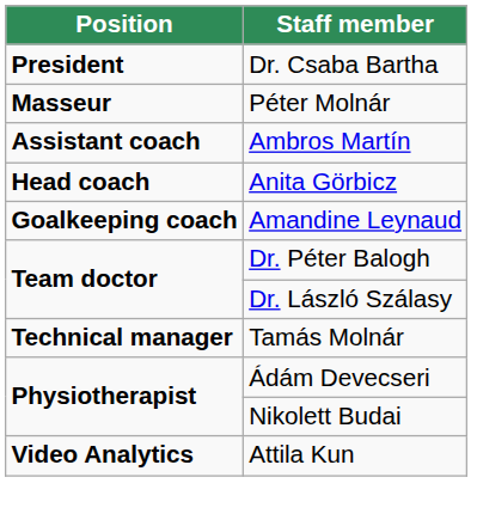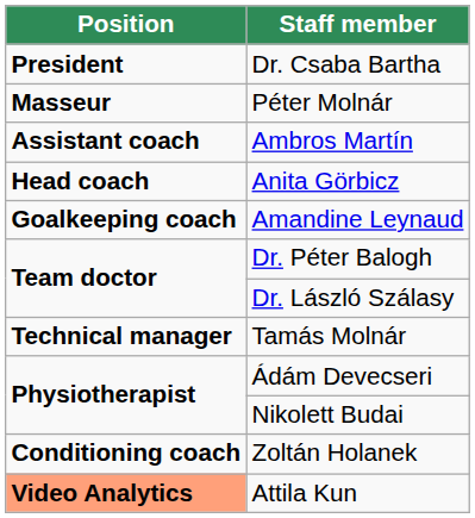+ row: Conditioning coach | Zoltán Holanek
Attila Kun | Position: no background -> lightsalmon background
